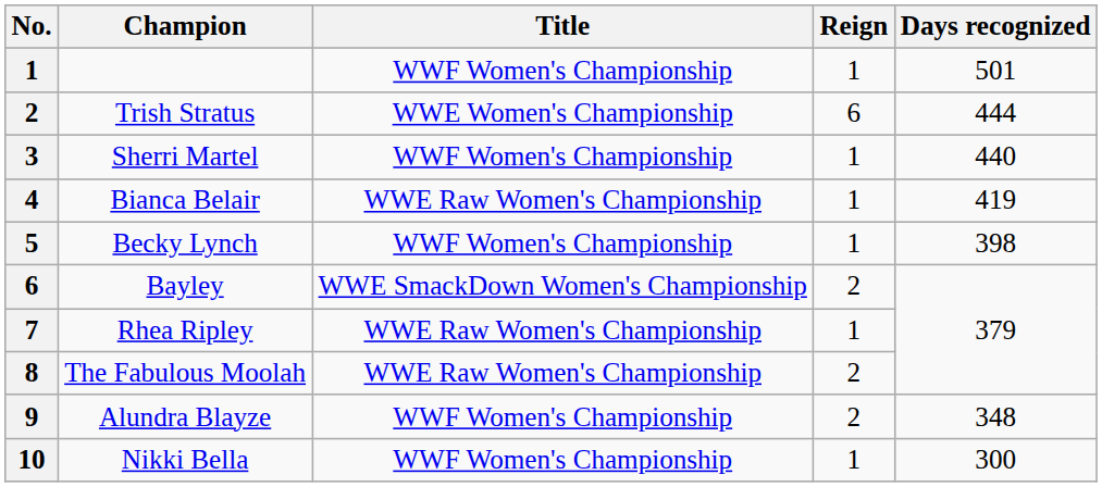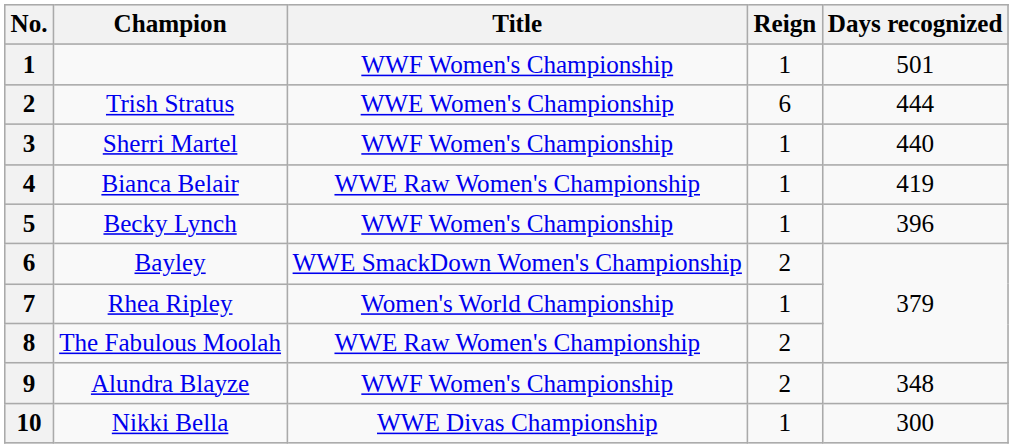Becky Lynch | Days recognized: 398 -> 396
Rhea Ripley | Title: WWE Raw Women's Championship -> Women's World Championship
Nikki Bella | Title: WWF Women's Championship -> WWE Divas Championship
